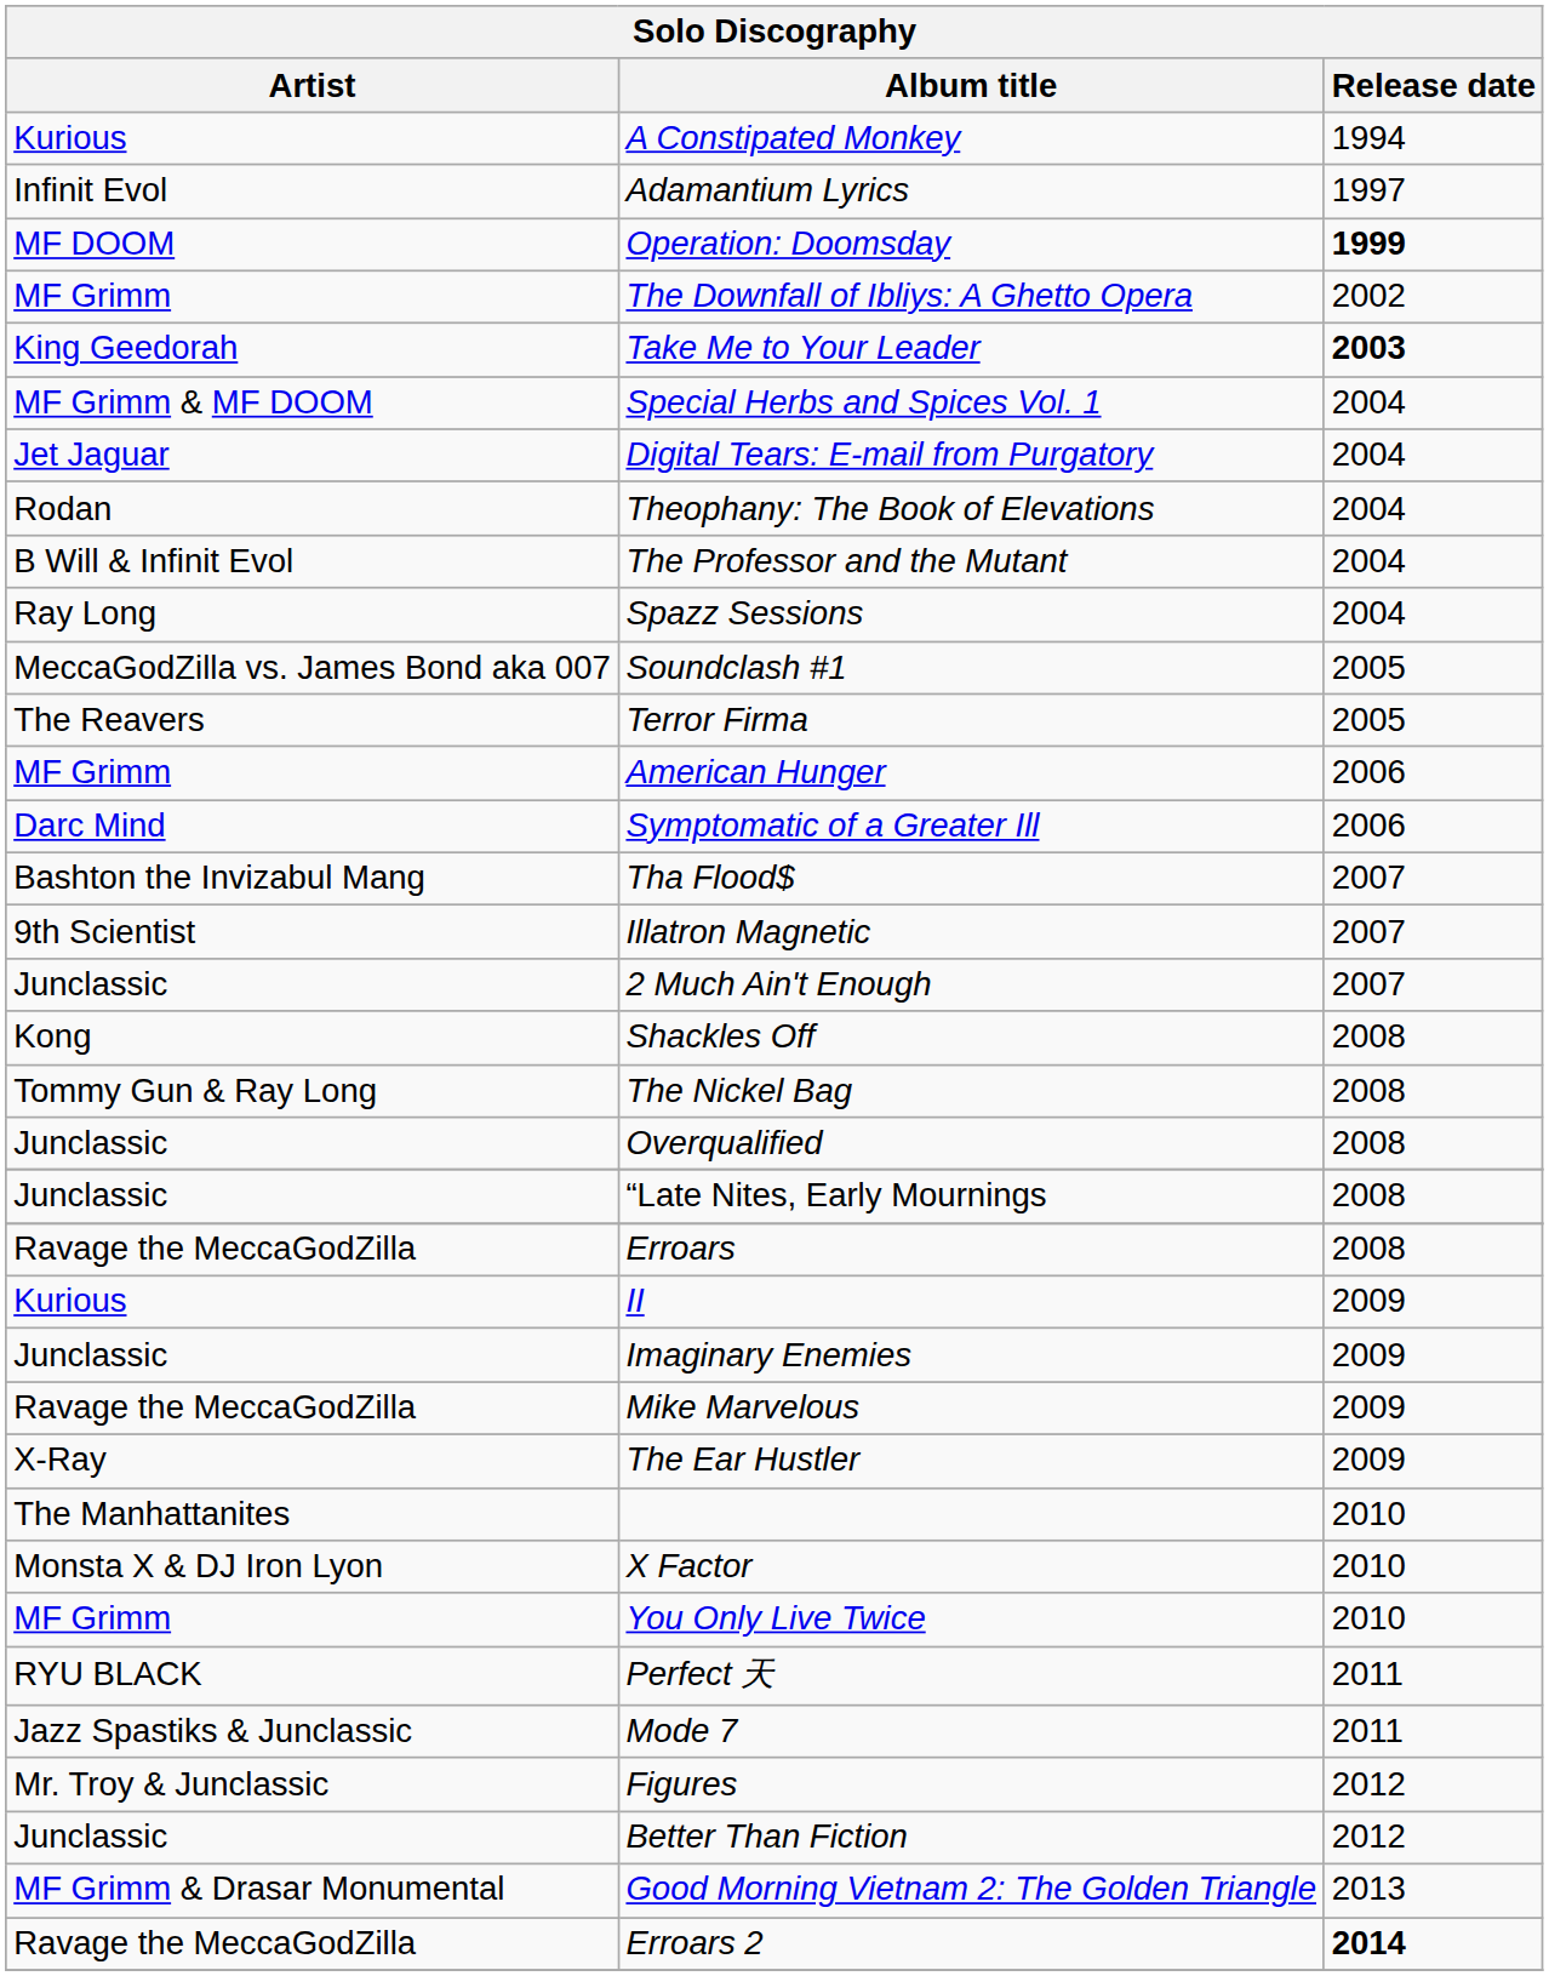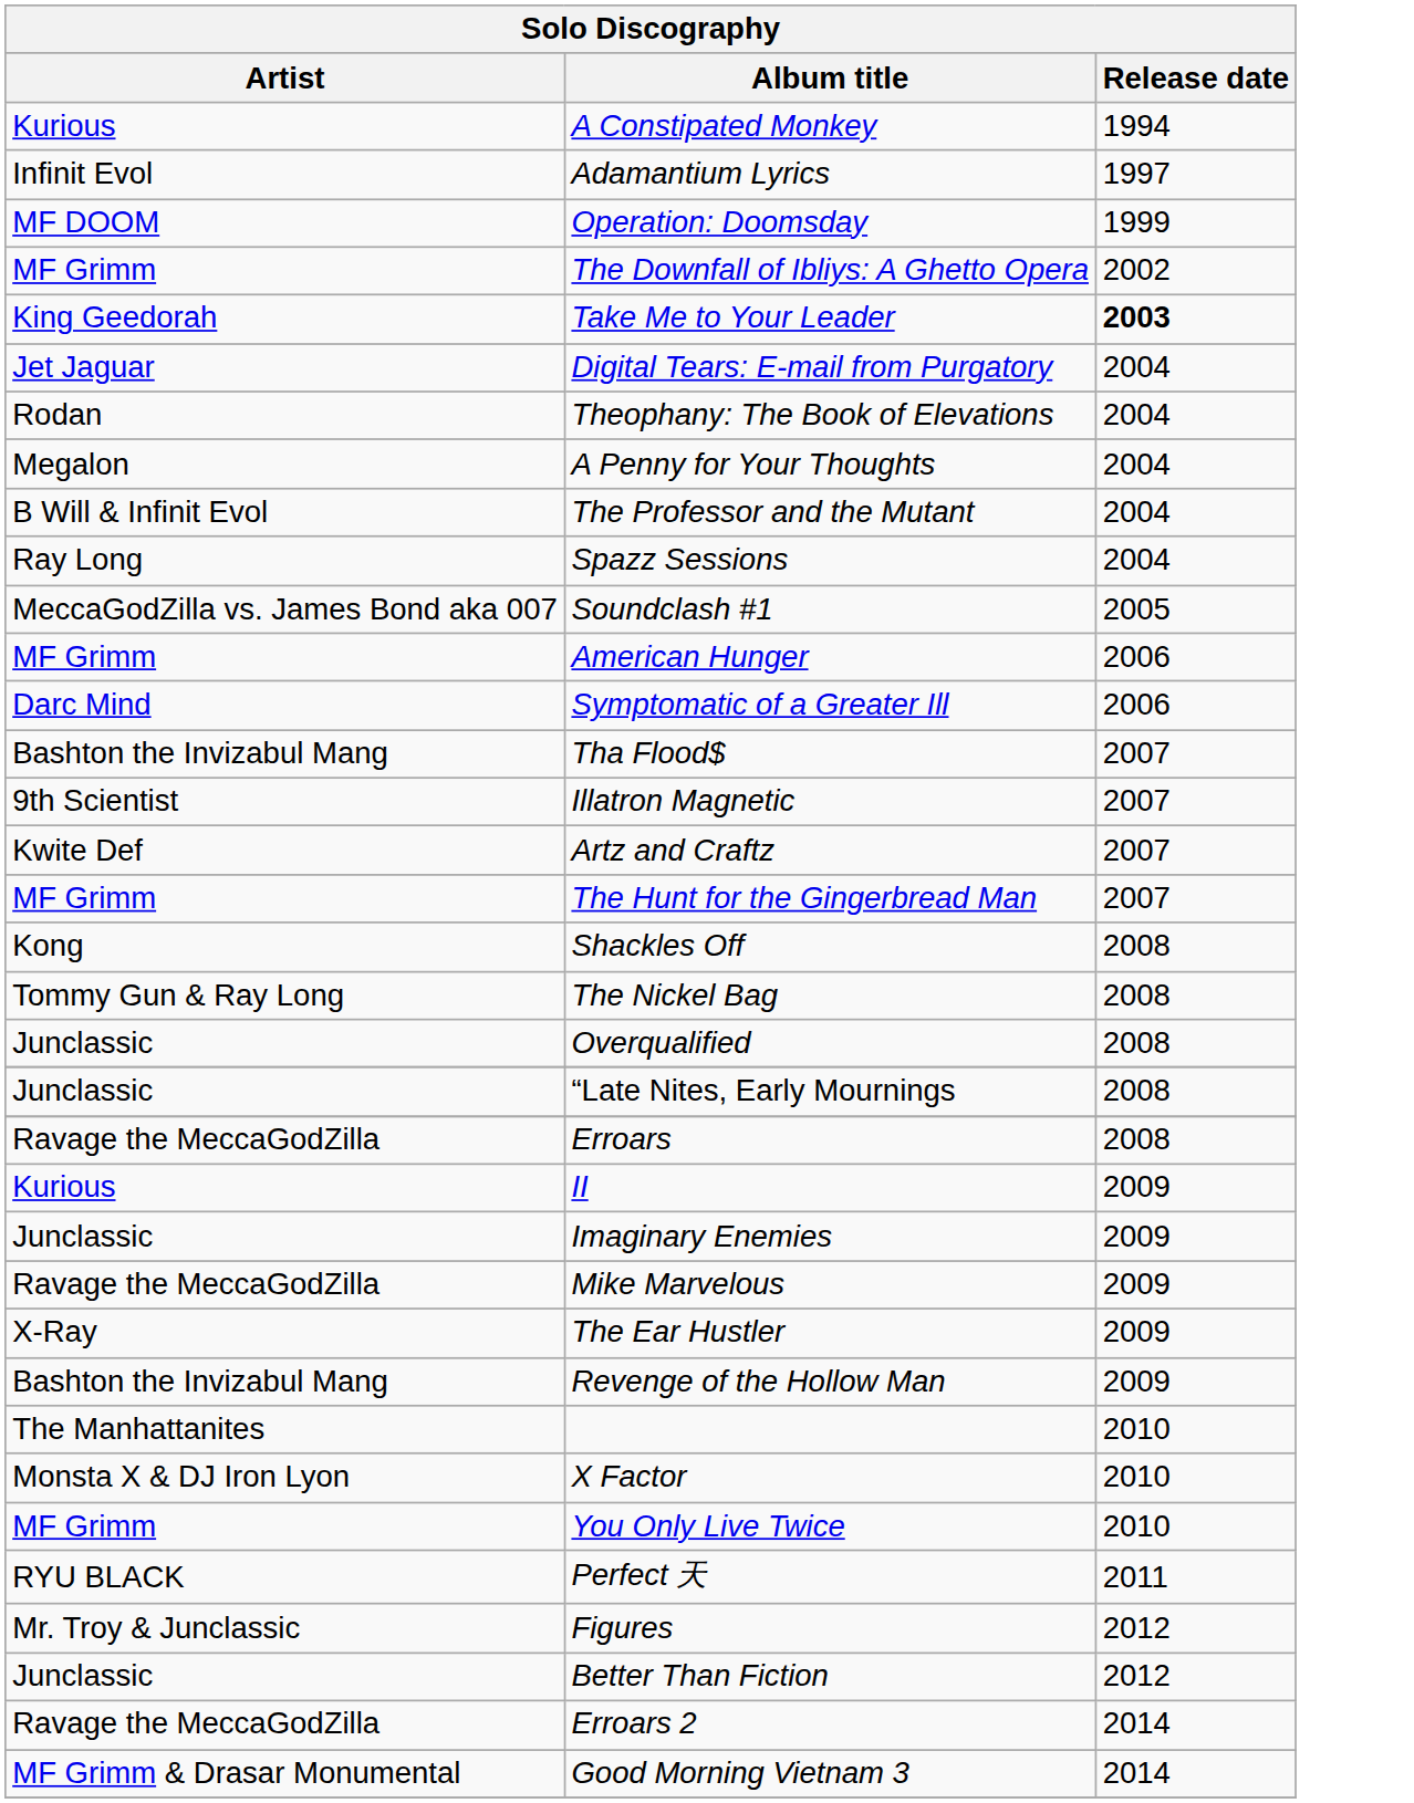Operation: Doomsday | Release date: bold -> normal
- row: MF Grimm & MF DOOM | Special Herbs and Spices Vol. 1 | 2004
+ row: Megalon | A Penny for Your Thoughts | 2004
- row: The Reavers | Terror Firma | 2005
- row: Junclassic | 2 Much Ain't Enough | 2007
+ row: Kwite Def | Artz and Craftz | 2007
+ row: MF Grimm | The Hunt for the Gingerbread Man | 2007
+ row: Bashton the Invizabul Mang | Revenge of the Hollow Man | 2009
- row: Jazz Spastiks & Junclassic | Mode 7 | 2011
- row: MF Grimm & Drasar Monumental | Good Morning Vietnam 2: The Golden Triangle | 2013
Erroars 2 | Release date: bold -> normal
+ row: MF Grimm & Drasar Monumental | Good Morning Vietnam 3 | 2014
